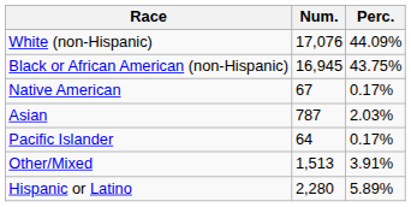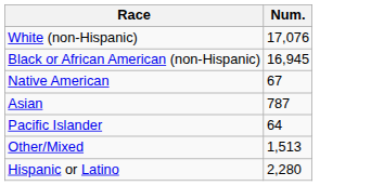- column: Perc. | 44.09% | 43.75% | 0.17% | 2.03% | 0.17% | 3.91% | 5.89%
